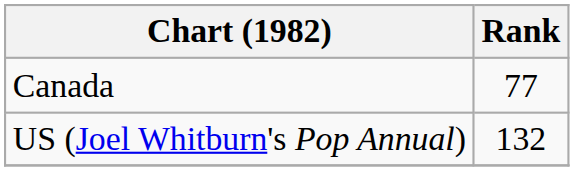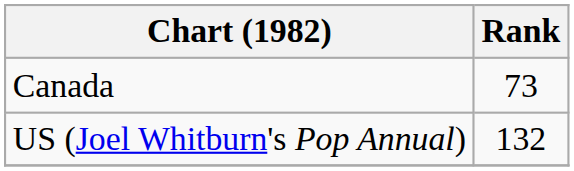Canada | Rank: 77 -> 73
